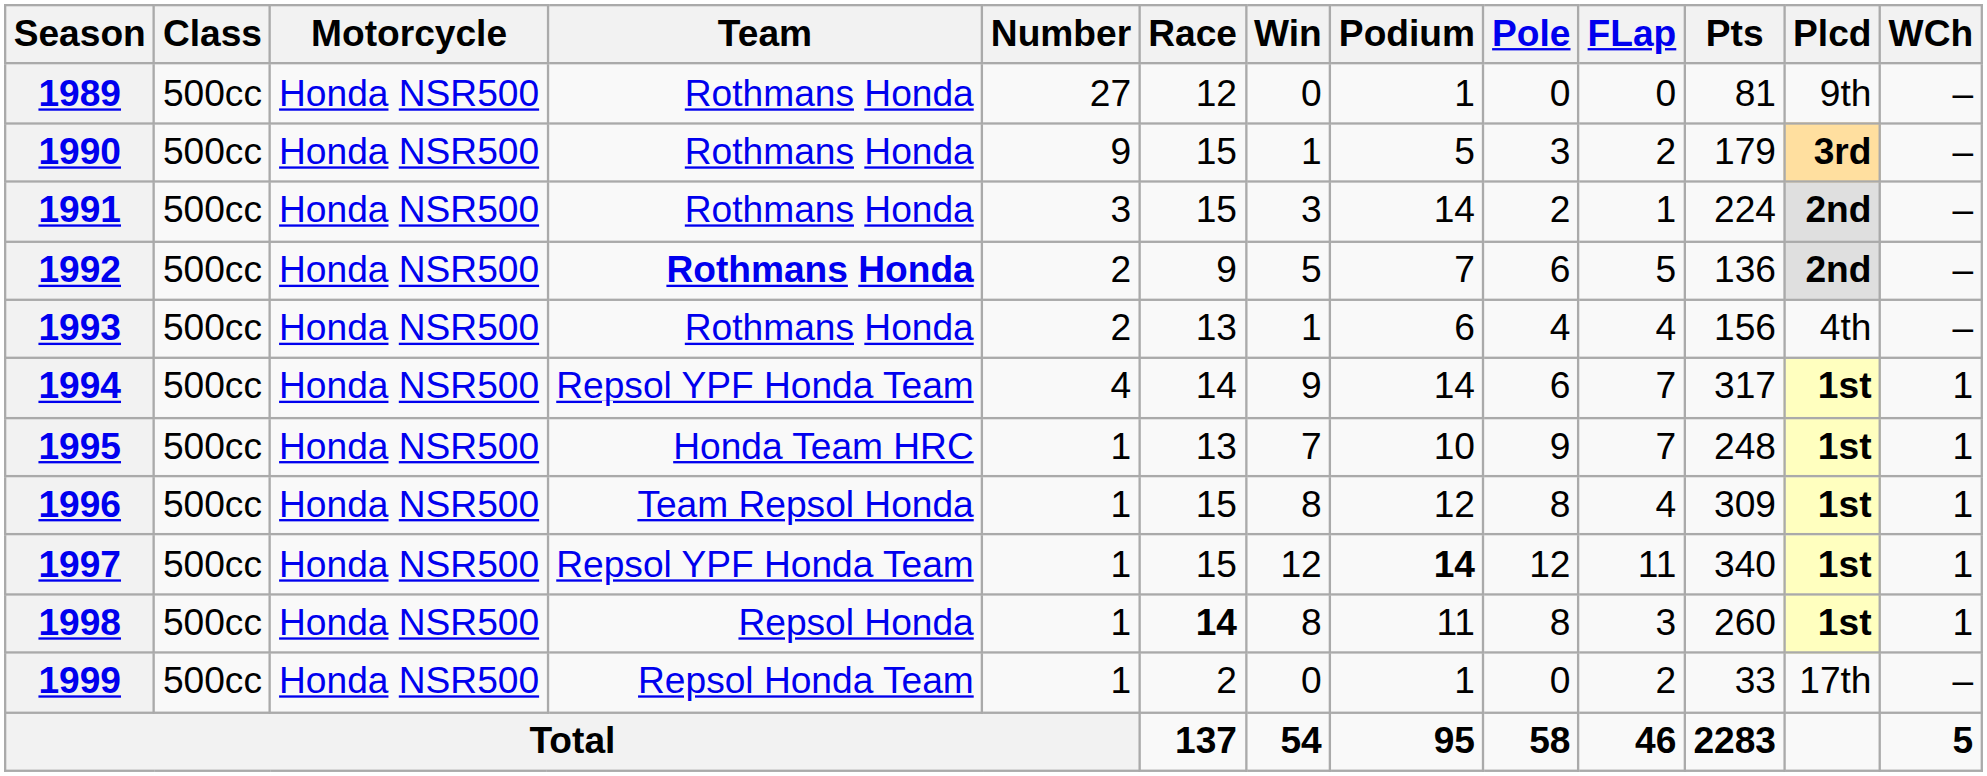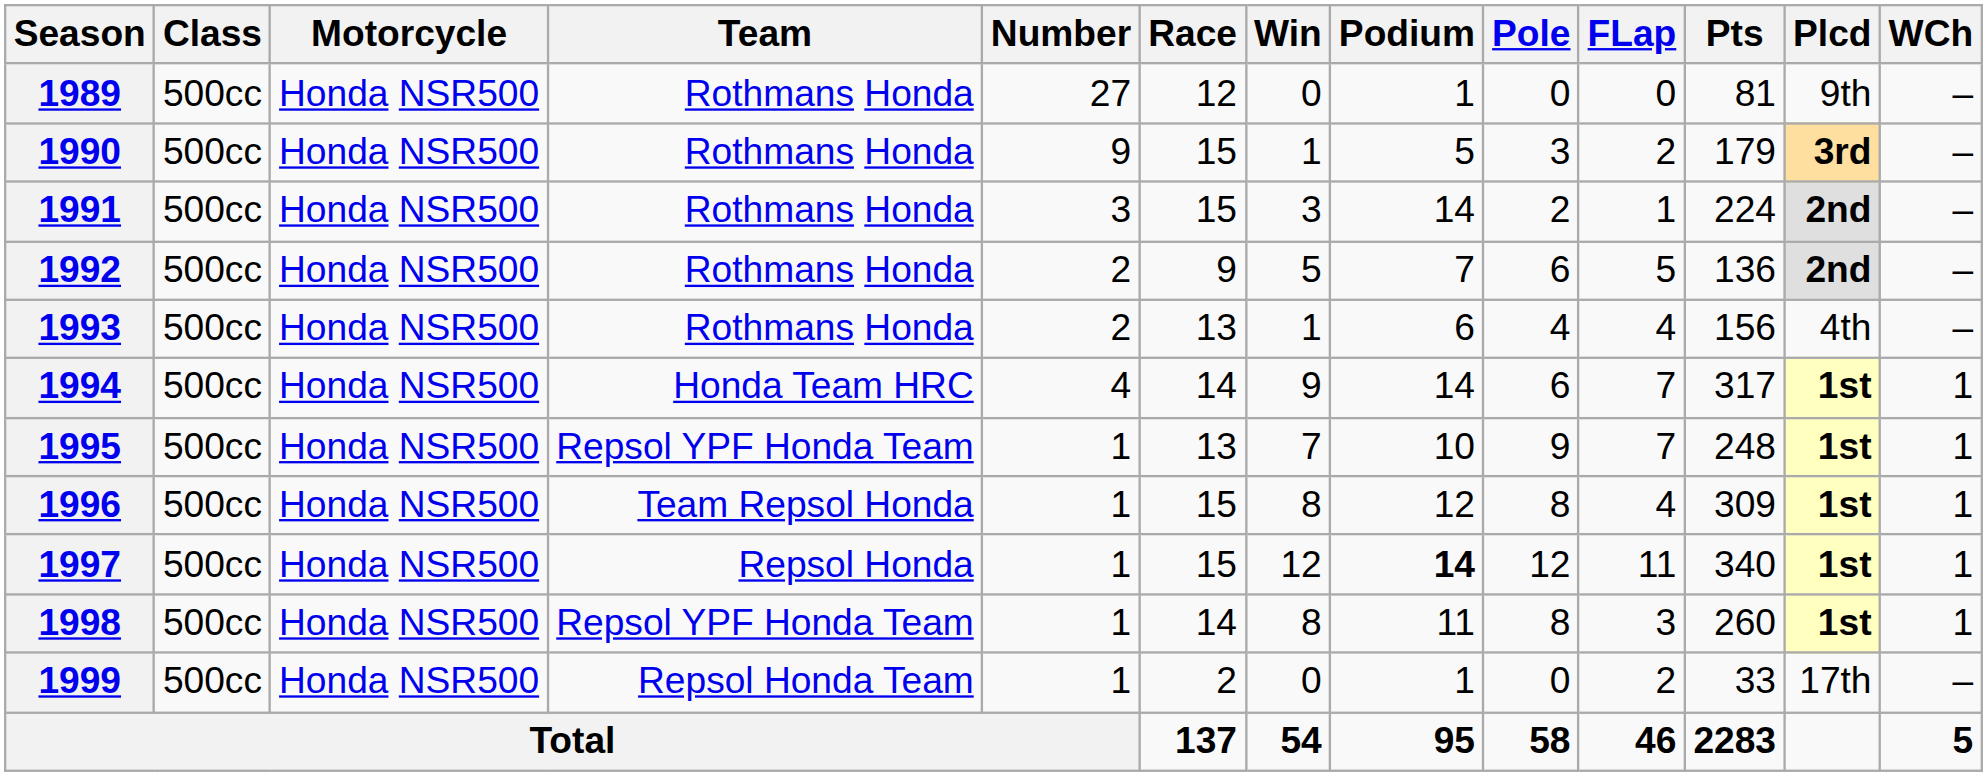1992 | Team: bold -> normal
1994 | Team: Repsol YPF Honda Team -> Honda Team HRC
1995 | Team: Honda Team HRC -> Repsol YPF Honda Team
1997 | Team: Repsol YPF Honda Team -> Repsol Honda
1998 | Team: Repsol Honda -> Repsol YPF Honda Team
1998 | Race: bold -> normal
